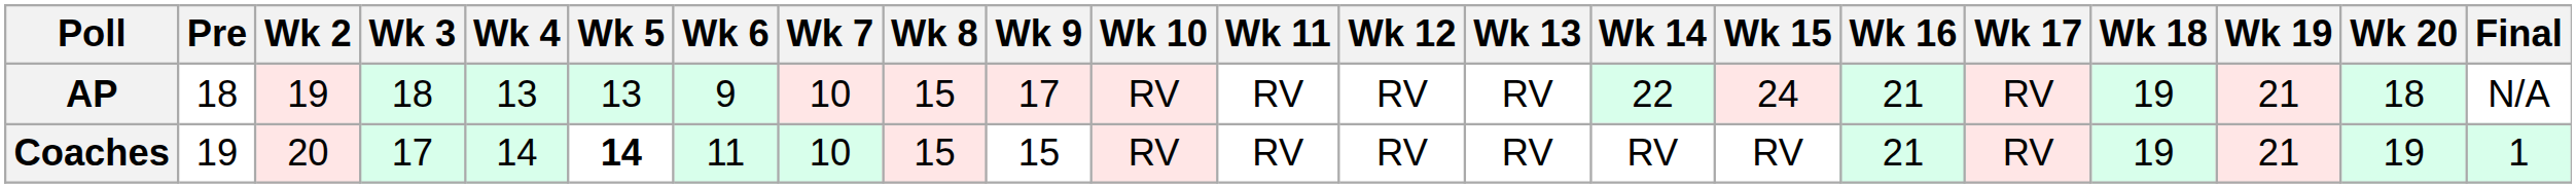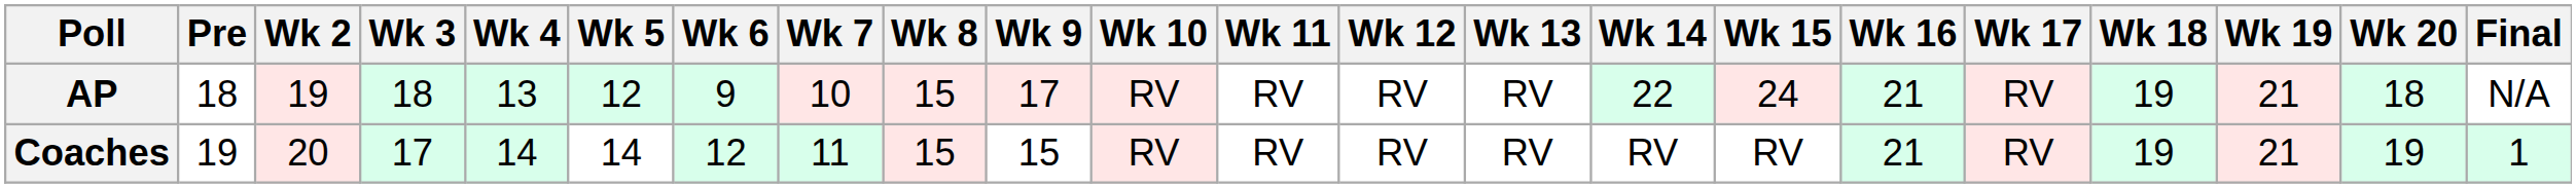AP | Wk 5: 13 -> 12
Coaches | Wk 5: bold -> normal
Coaches | Wk 6: 11 -> 12
Coaches | Wk 7: 10 -> 11
